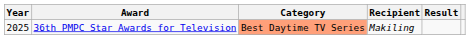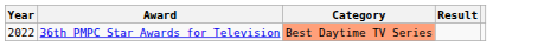- column: Recipient | Makiling
36th PMPC Star Awards for Television | Year: 2025 -> 2022
